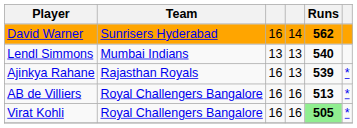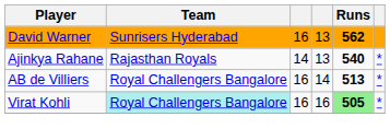David Warner | column 4: 14 -> 13
- row: Lendl Simmons | Mumbai Indians | 13 | 13 | 540
Ajinkya Rahane | column 3: 16 -> 14
Ajinkya Rahane | Runs: 539 -> 540
AB de Villiers | column 4: 16 -> 14
Virat Kohli | Team: no background -> paleturquoise background
